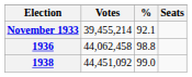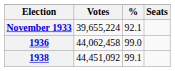November 1933 | Votes: 39,455,214 -> 39,655,224
1936 | %: 98.8 -> 99.0
1938 | %: 99.0 -> 99.1
